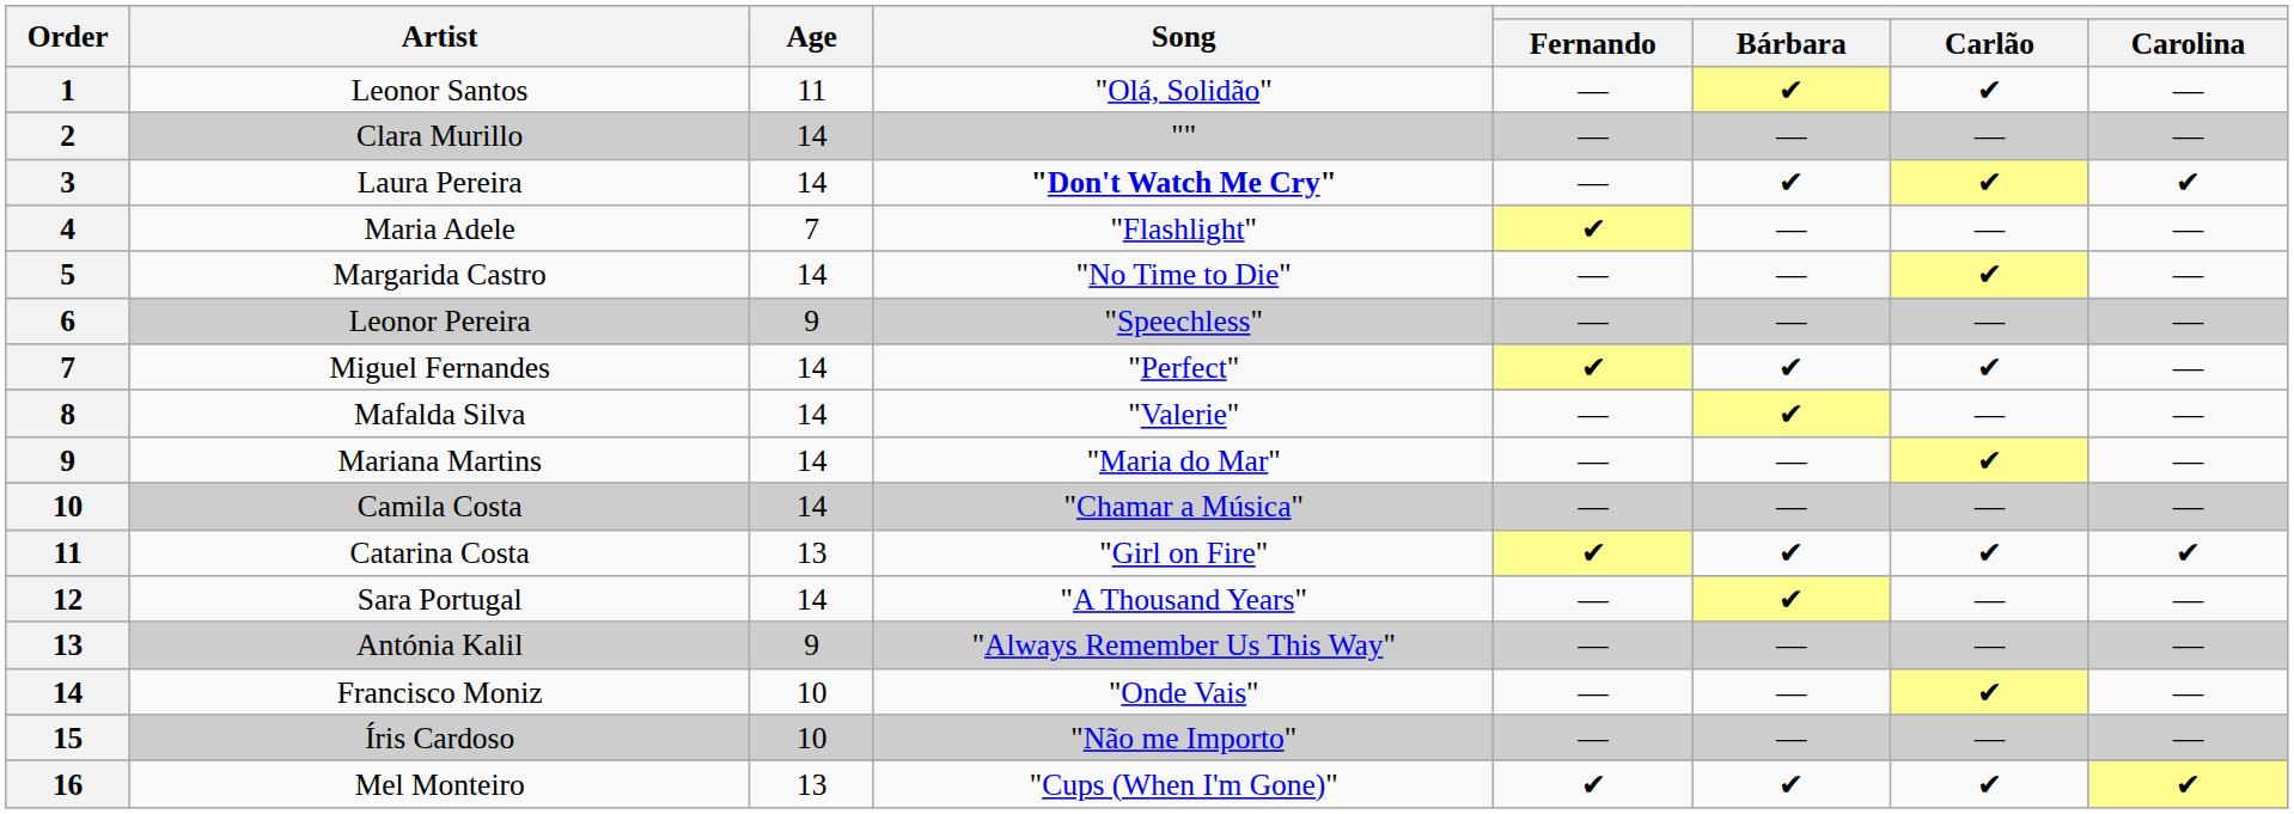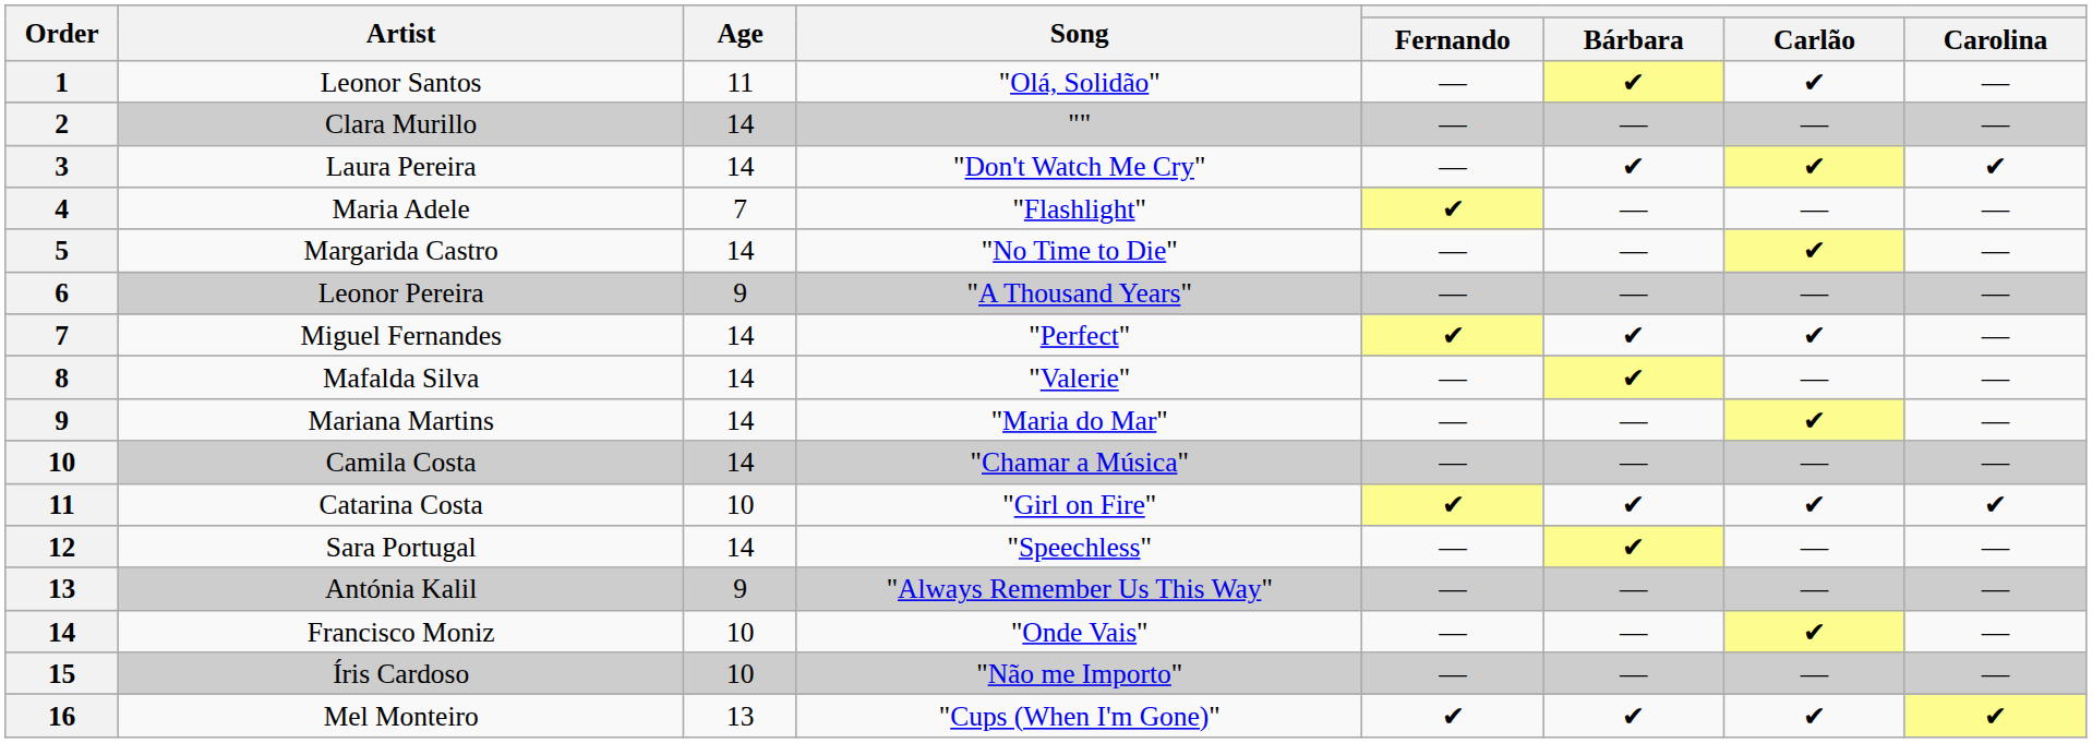Laura Pereira | Song: bold -> normal
Leonor Pereira | Song: "Speechless" -> "A Thousand Years"
Catarina Costa | Age: 13 -> 10
Sara Portugal | Song: "A Thousand Years" -> "Speechless"
